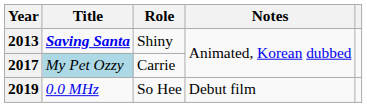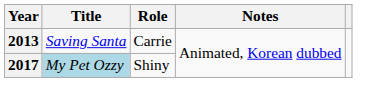2013 | Title: bold -> normal
2013 | Role: Shiny -> Carrie
2017 | Role: Carrie -> Shiny
- row: 2019 | 0.0 MHz | So Hee | Debut film
